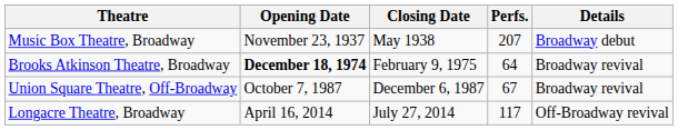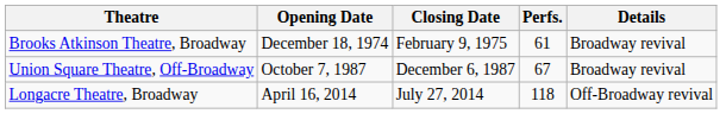- row: Music Box Theatre, Broadway | November 23, 1937 | May 1938 | 207 | Broadway debut
Brooks Atkinson Theatre, Broadway | Opening Date: bold -> normal
Brooks Atkinson Theatre, Broadway | Perfs.: 64 -> 61
Longacre Theatre, Broadway | Perfs.: 117 -> 118
